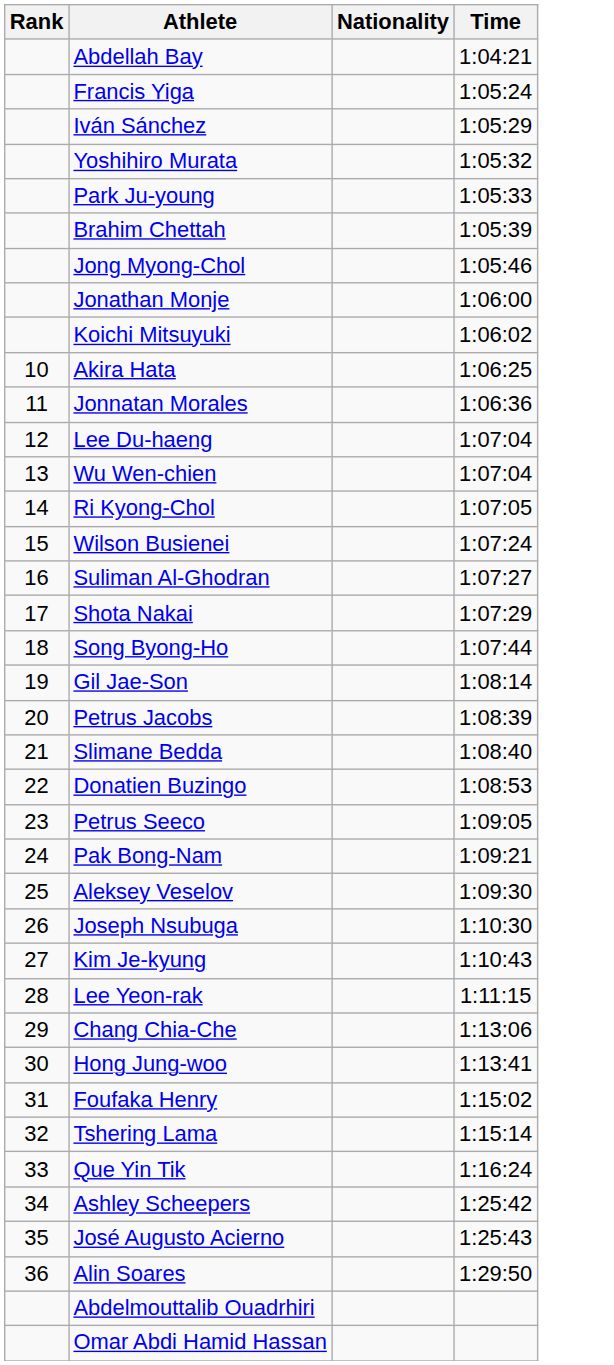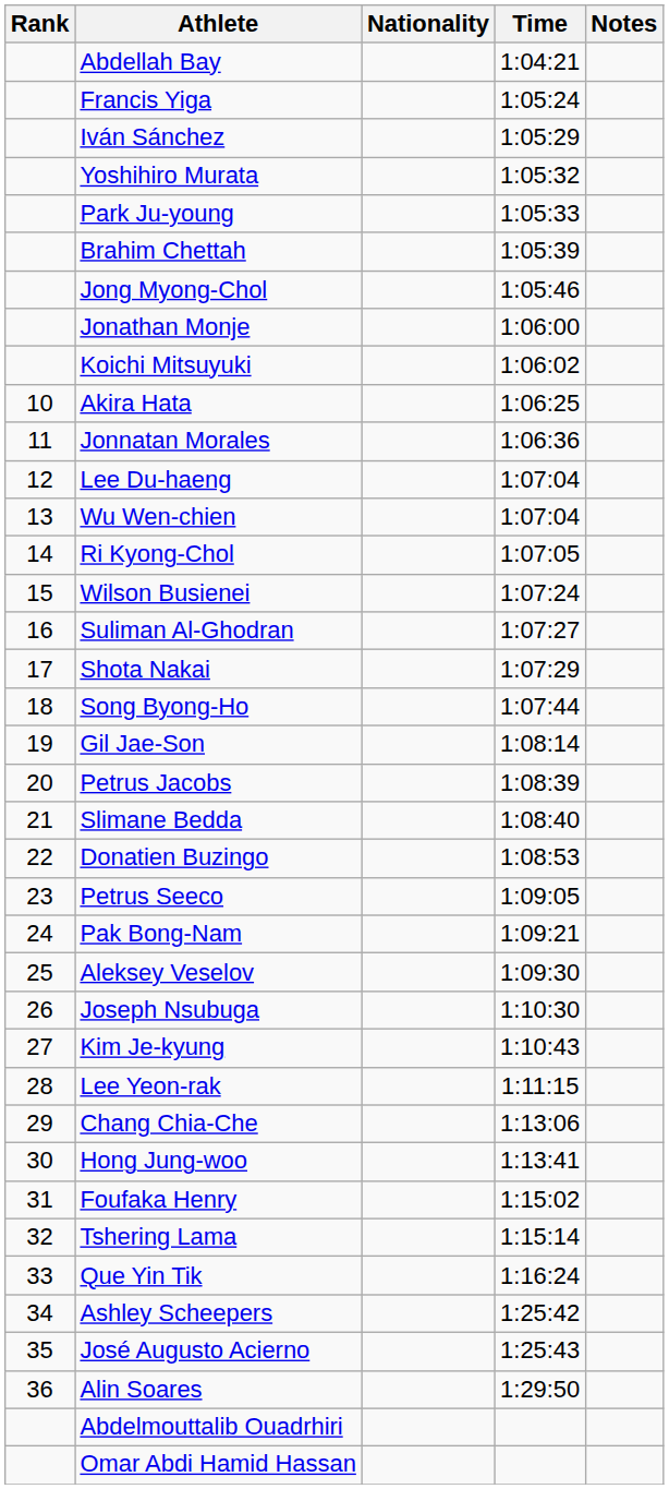+ column: Notes
